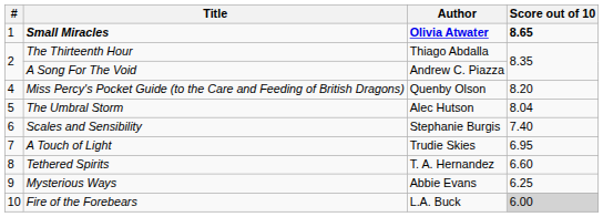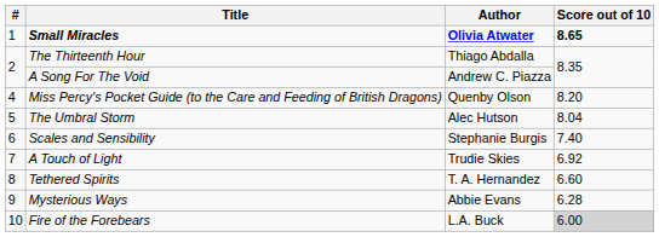A Touch of Light | Score out of 10: 6.95 -> 6.92
Mysterious Ways | Score out of 10: 6.25 -> 6.28
